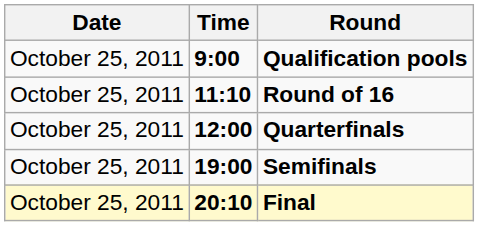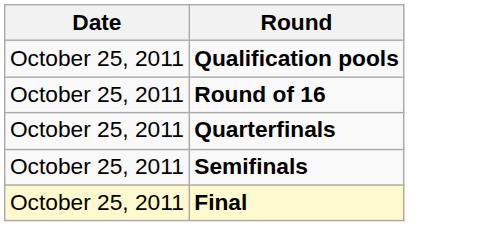- column: Time | 9:00 | 11:10 | 12:00 | 19:00 | 20:10
